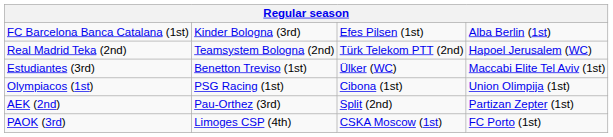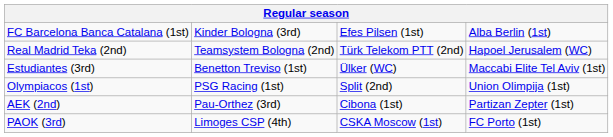Olympiacos (1st) | column 3: Cibona (1st) -> Split (2nd)
AEK (2nd) | column 3: Split (2nd) -> Cibona (1st)
